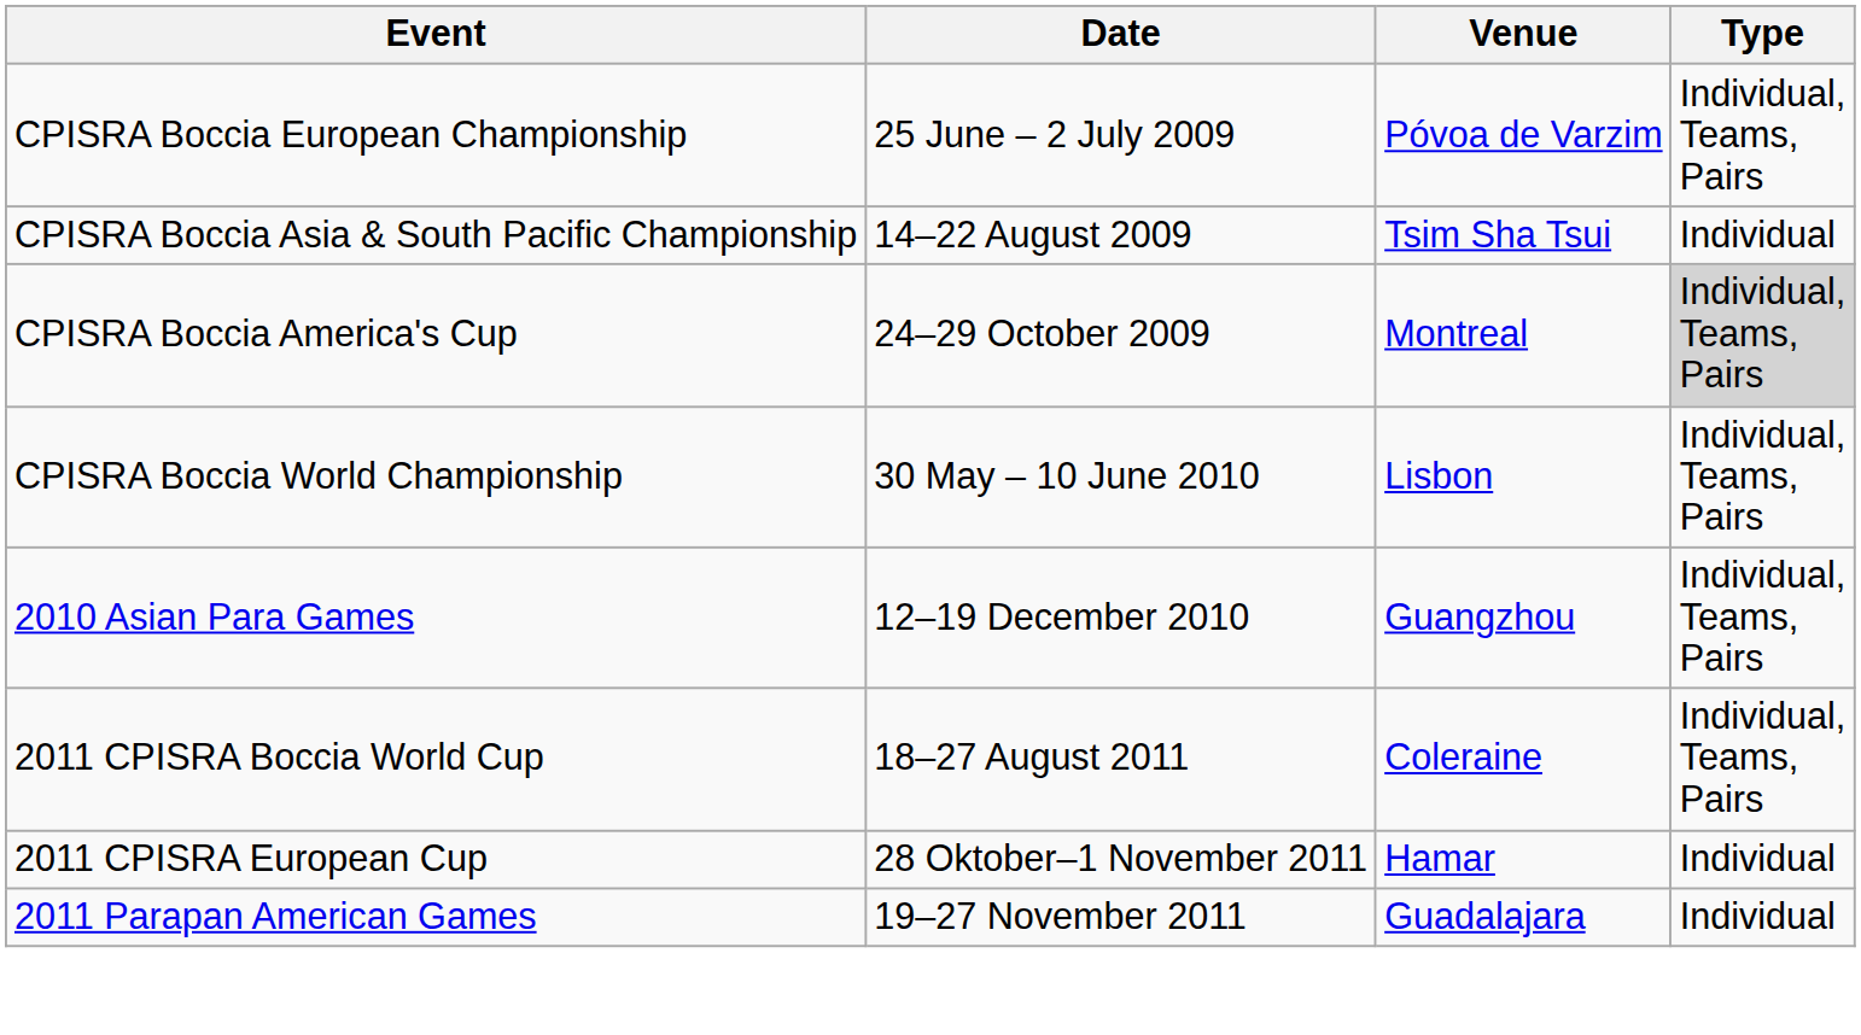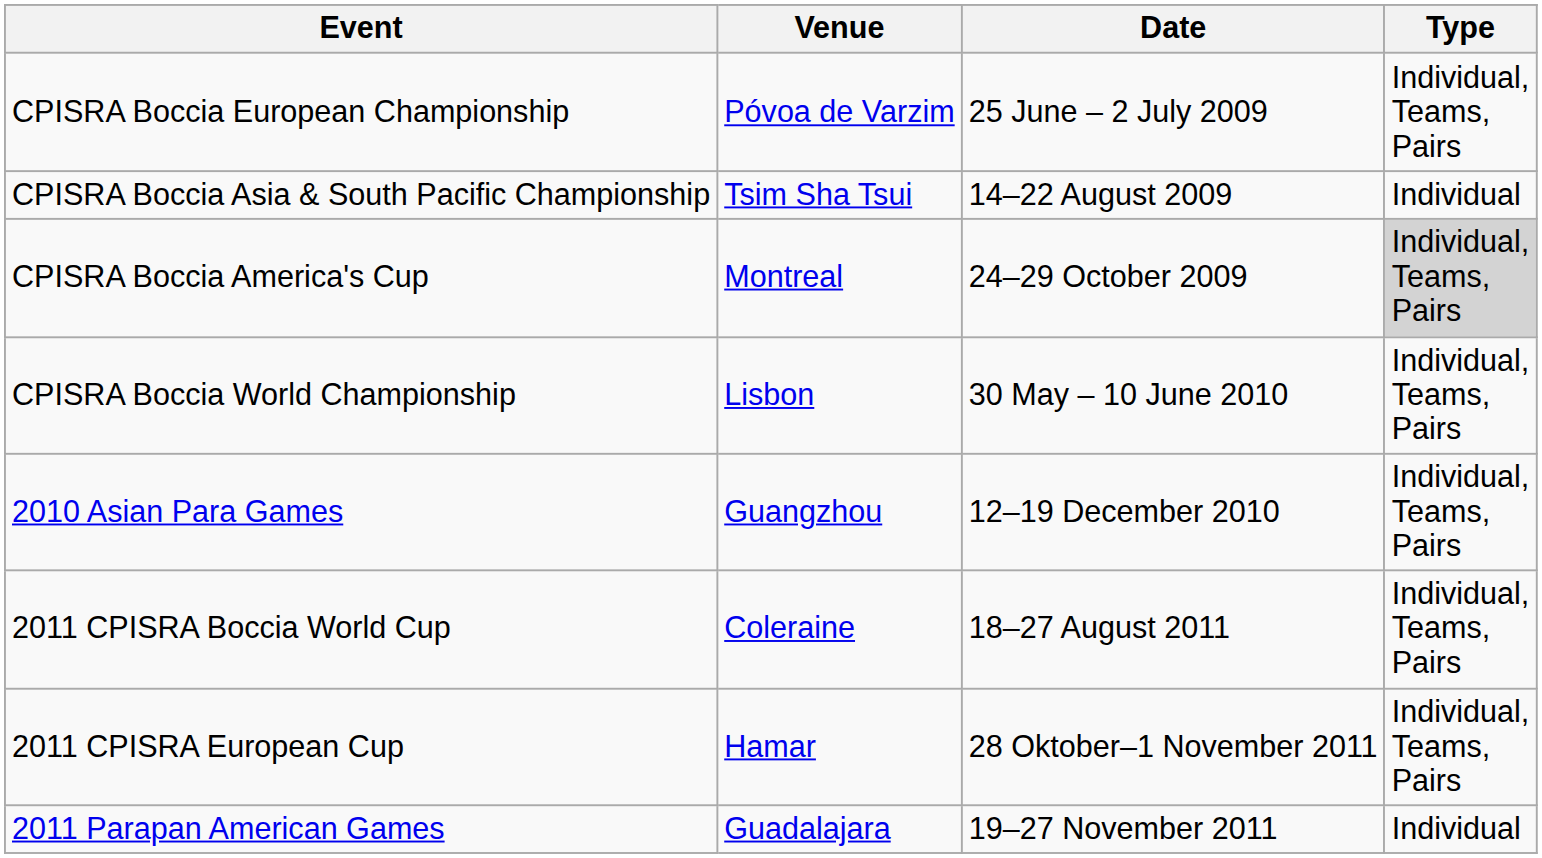columns swapped: Date <-> Venue
2011 CPISRA European Cup | Type: Individual -> Individual, Teams, Pairs
